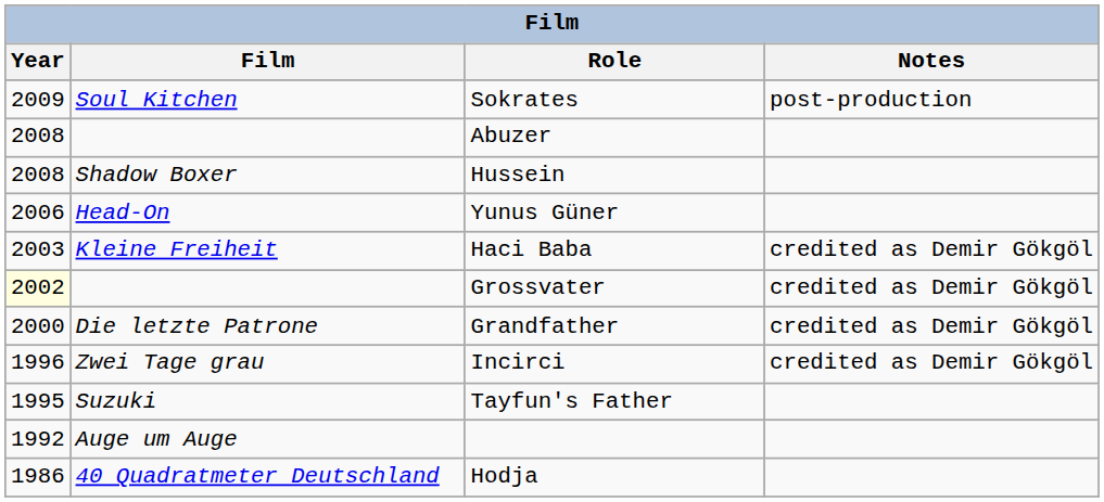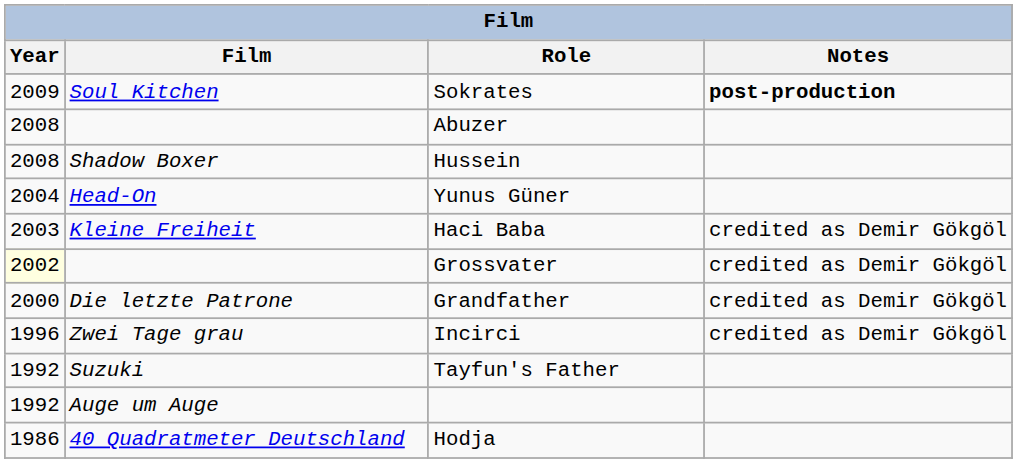Sokrates | Notes: normal -> bold
Yunus Güner | Year: 2006 -> 2004
Tayfun's Father | Year: 1995 -> 1992
